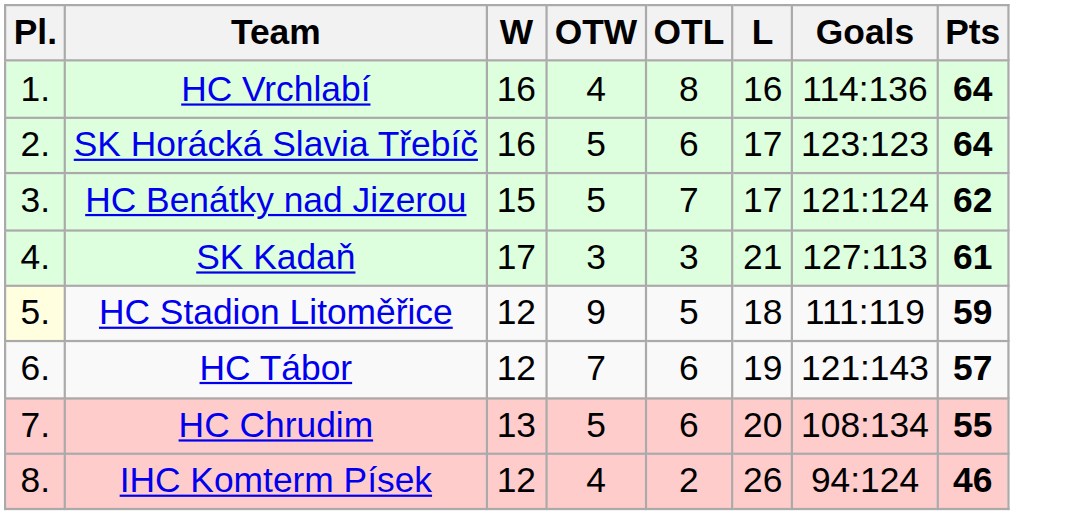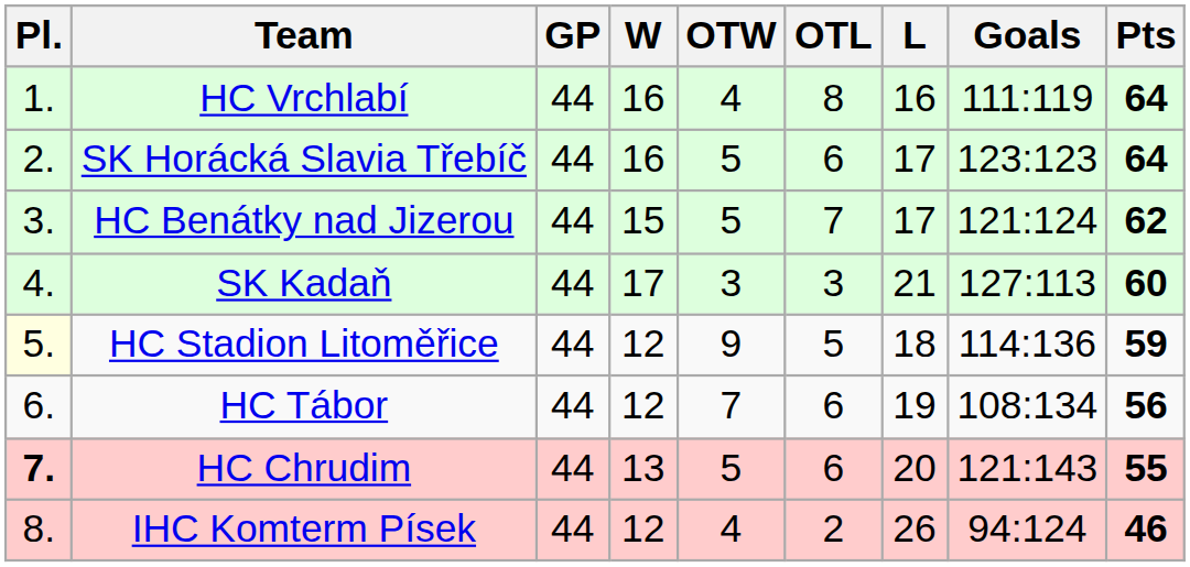+ column: GP | 44 | 44 | 44 | 44 | 44 | 44 | 44 | 44
HC Vrchlabí | Goals: 114:136 -> 111:119
SK Kadaň | Pts: 61 -> 60
HC Stadion Litoměřice | Goals: 111:119 -> 114:136
HC Tábor | Goals: 121:143 -> 108:134
HC Tábor | Pts: 57 -> 56
HC Chrudim | Pl.: normal -> bold
HC Chrudim | Goals: 108:134 -> 121:143
